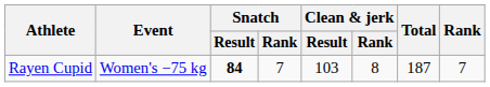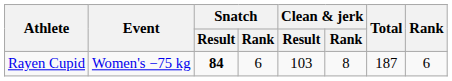Rayen Cupid | Snatch / Rank: 7 -> 6
Rayen Cupid | Rank: 7 -> 6
